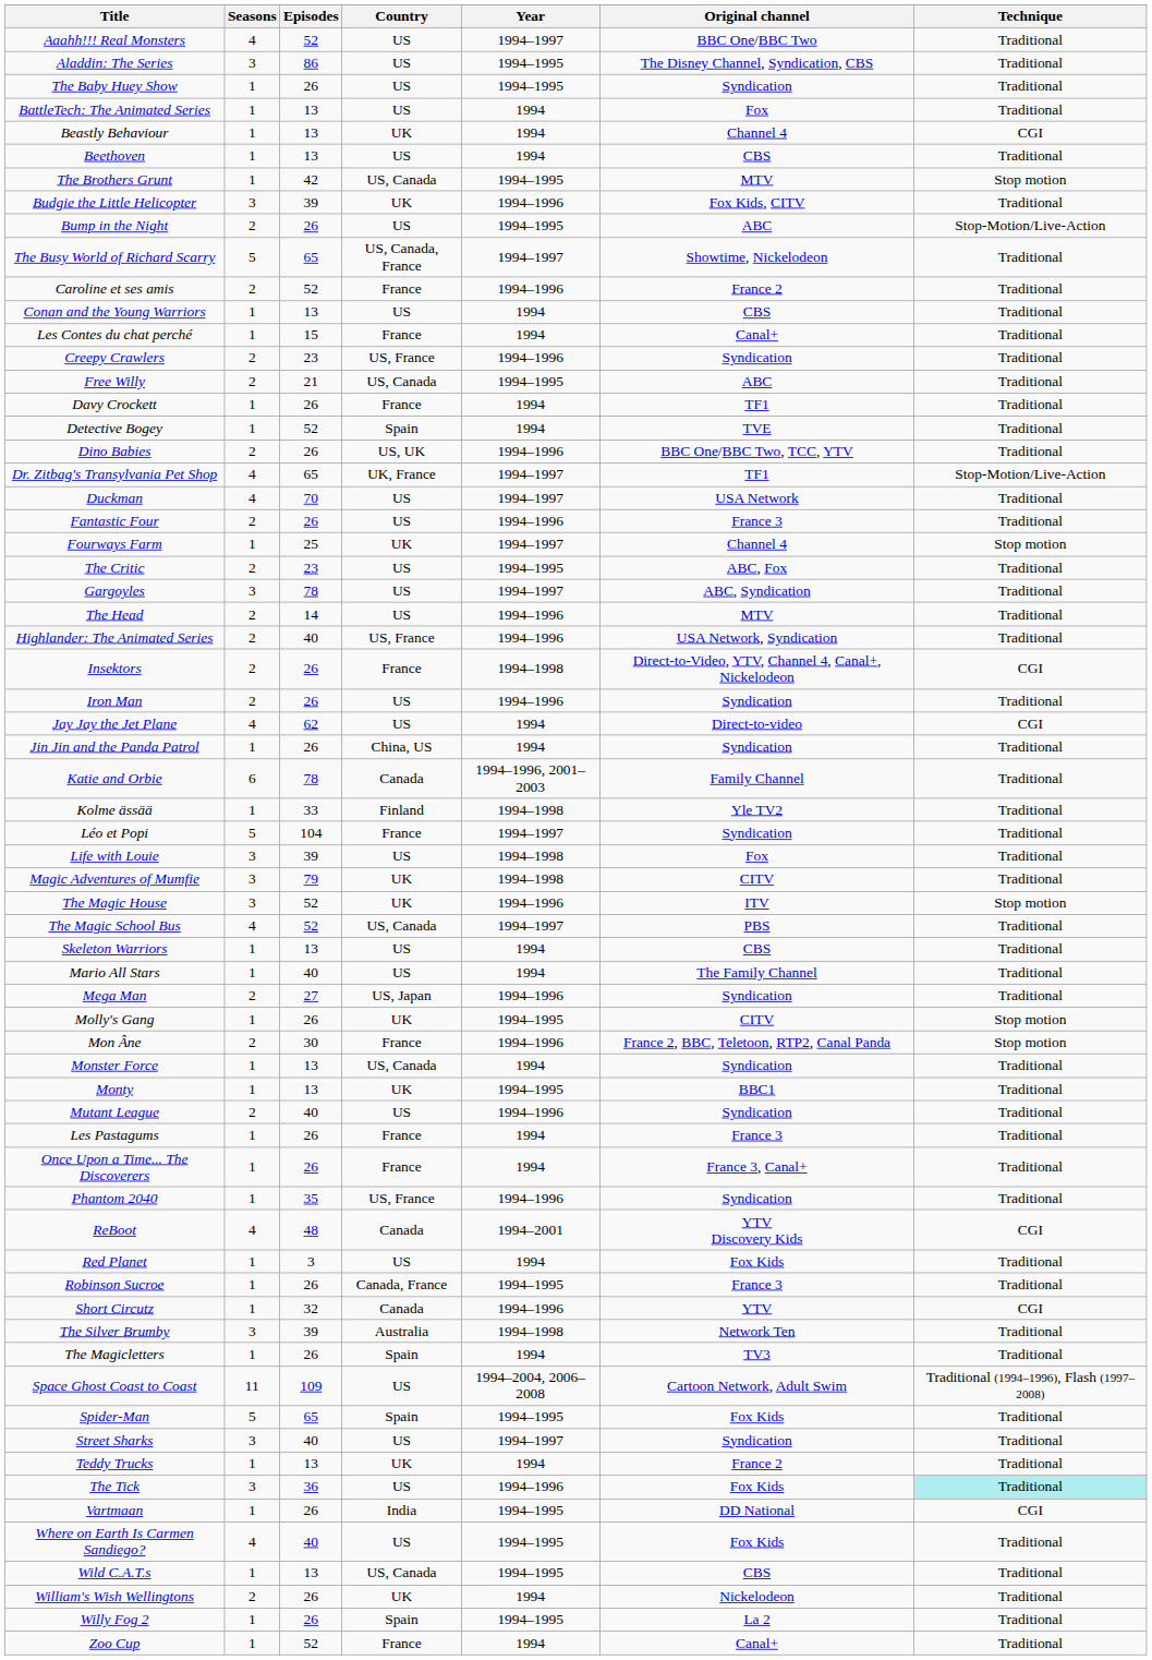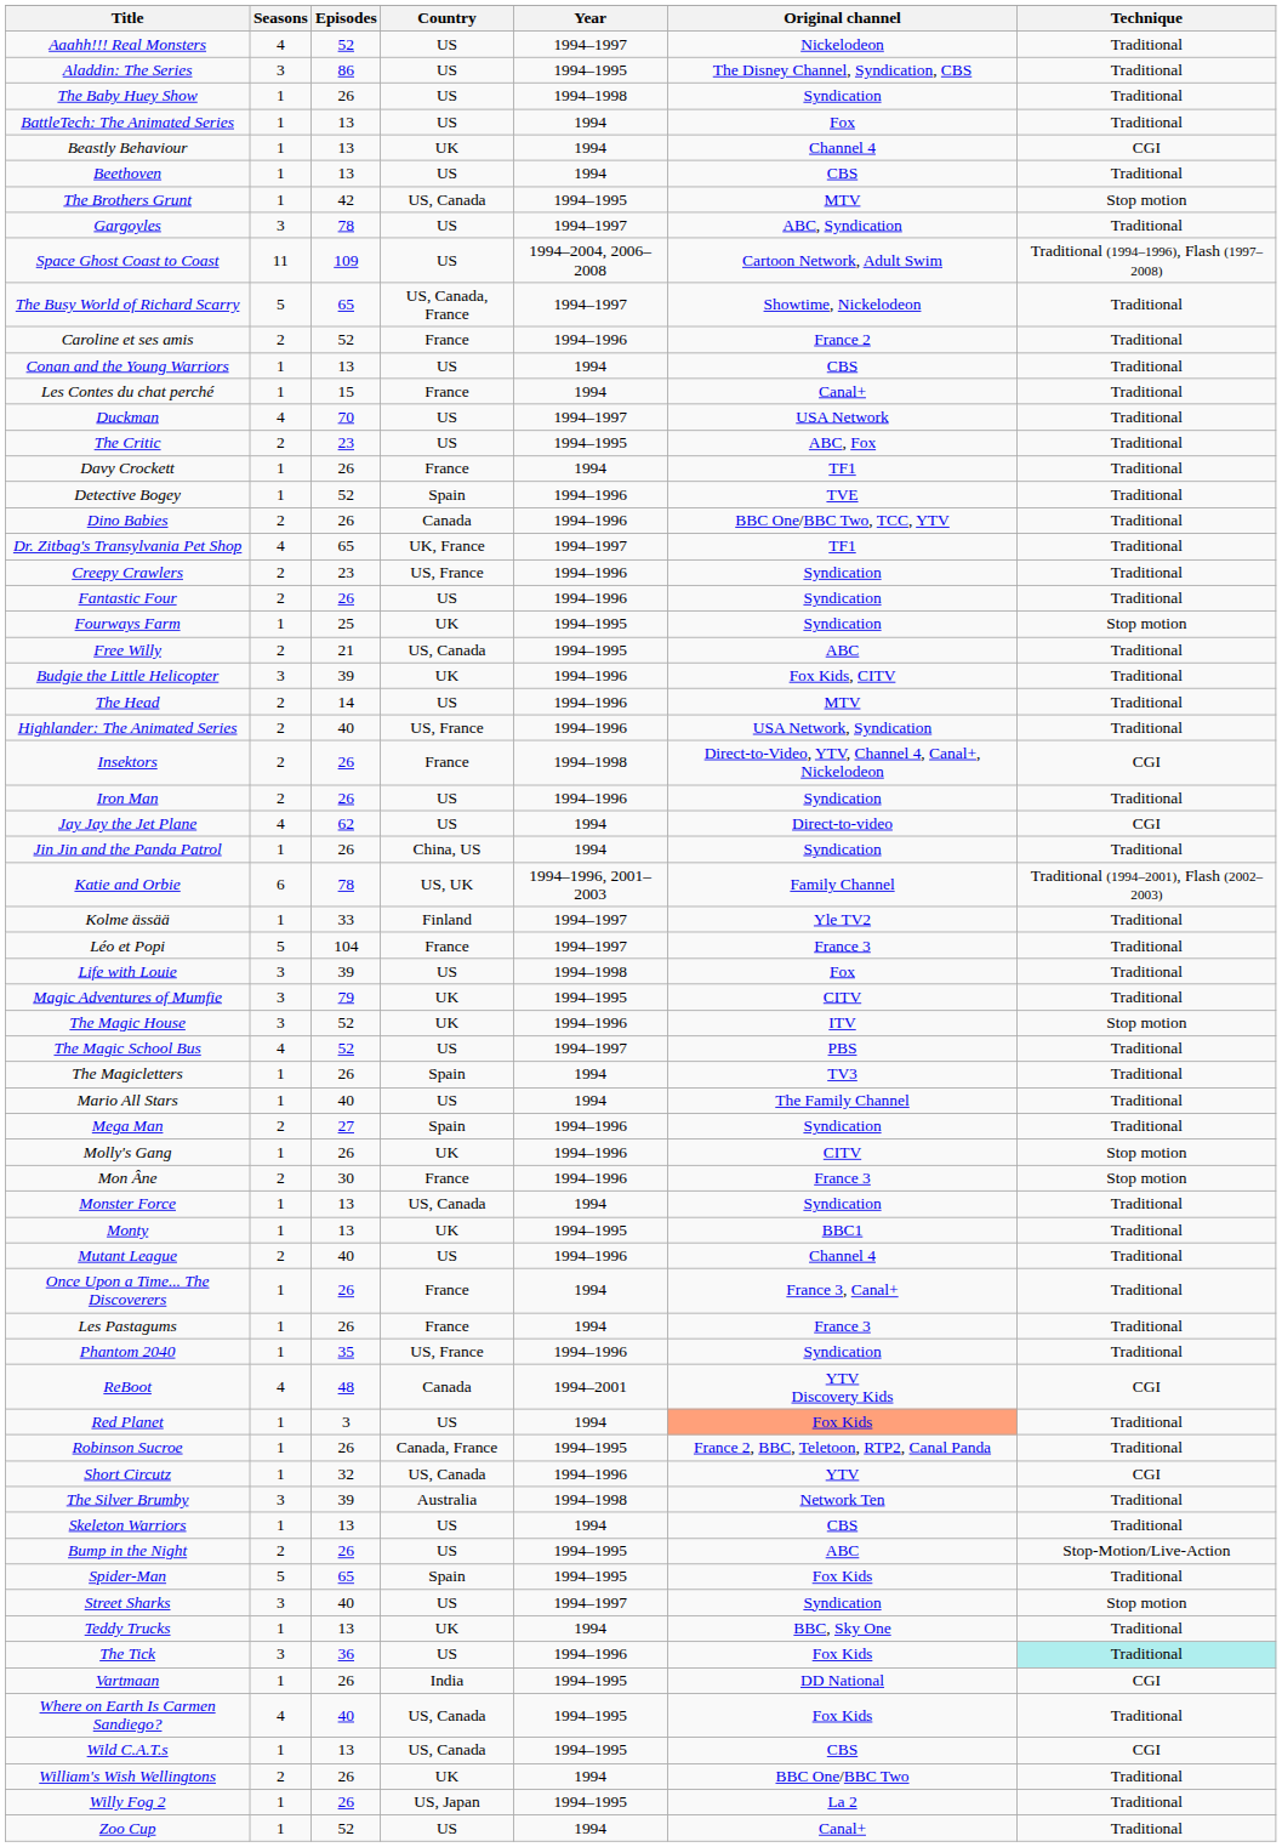Aaahh!!! Real Monsters | Original channel: BBC One/BBC Two -> Nickelodeon
The Baby Huey Show | Year: 1994–1995 -> 1994–1998
rows swapped: Budgie the Little Helicopter <-> Gargoyles
rows swapped: Bump in the Night <-> Space Ghost Coast to Coast
rows swapped: Creepy Crawlers <-> Duckman
rows swapped: The Critic <-> Free Willy
Detective Bogey | Year: 1994 -> 1994–1996
Dino Babies | Country: US, UK -> Canada
Dr. Zitbag's Transylvania Pet Shop | Technique: Stop-Motion/Live-Action -> Traditional
Fantastic Four | Original channel: France 3 -> Syndication
Fourways Farm | Year: 1994–1997 -> 1994–1995
Fourways Farm | Original channel: Channel 4 -> Syndication
Katie and Orbie | Country: Canada -> US, UK
Katie and Orbie | Technique: Traditional -> Traditional (1994–2001), Flash (2002–2003)
Kolme ässää | Year: 1994–1998 -> 1994–1997
Léo et Popi | Original channel: Syndication -> France 3
Magic Adventures of Mumfie | Year: 1994–1998 -> 1994–1995
The Magic School Bus | Country: US, Canada -> US
rows swapped: The Magicletters <-> Skeleton Warriors
Mega Man | Country: US, Japan -> Spain
Molly's Gang | Year: 1994–1995 -> 1994–1996
Mon Âne | Original channel: France 2, BBC, Teletoon, RTP2, Canal Panda -> France 3
Mutant League | Original channel: Syndication -> Channel 4
rows swapped: Once Upon a Time... The Discoverers <-> Les Pastagums
Red Planet | Original channel: no background -> lightsalmon background
Robinson Sucroe | Original channel: France 3 -> France 2, BBC, Teletoon, RTP2, Canal Panda
Short Circutz | Country: Canada -> US, Canada
Street Sharks | Technique: Traditional -> Stop motion
Teddy Trucks | Original channel: France 2 -> BBC, Sky One
Where on Earth Is Carmen Sandiego? | Country: US -> US, Canada
Wild C.A.T.s | Technique: Traditional -> CGI
William's Wish Wellingtons | Original channel: Nickelodeon -> BBC One/BBC Two
Willy Fog 2 | Country: Spain -> US, Japan
Zoo Cup | Country: France -> US
